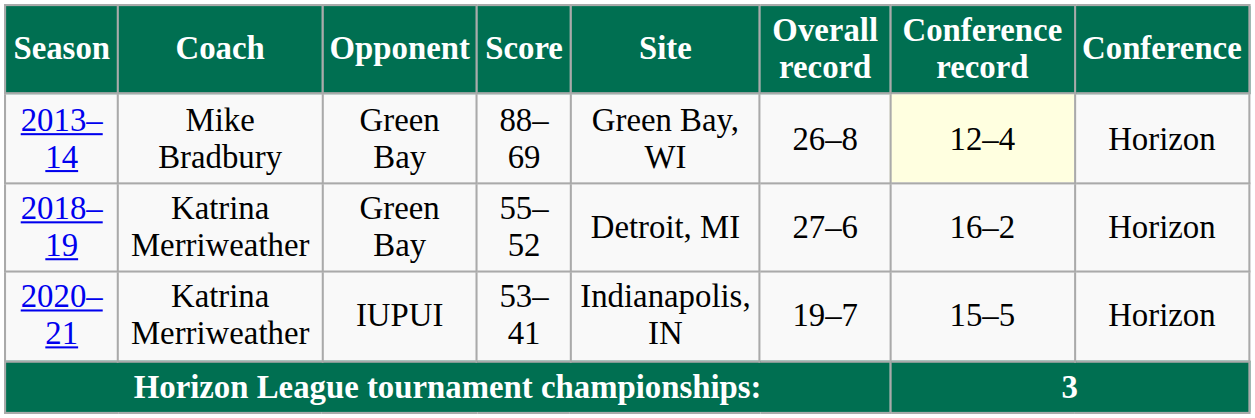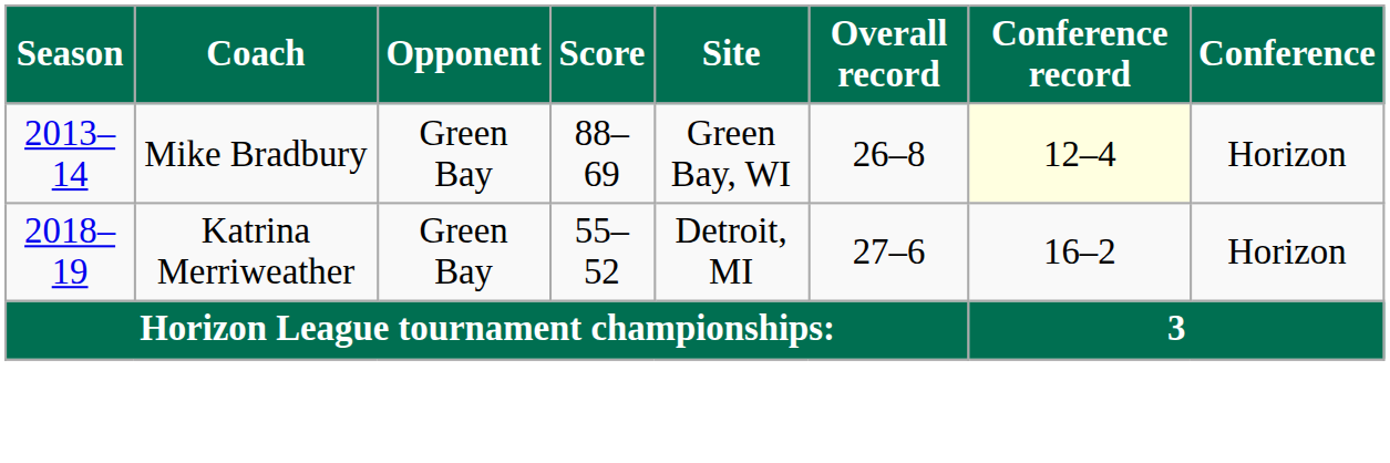- row: 2020–21 | Katrina Merriweather | IUPUI | 53–41 | Indianapolis, IN | 19–7 | 15–5 | Horizon
